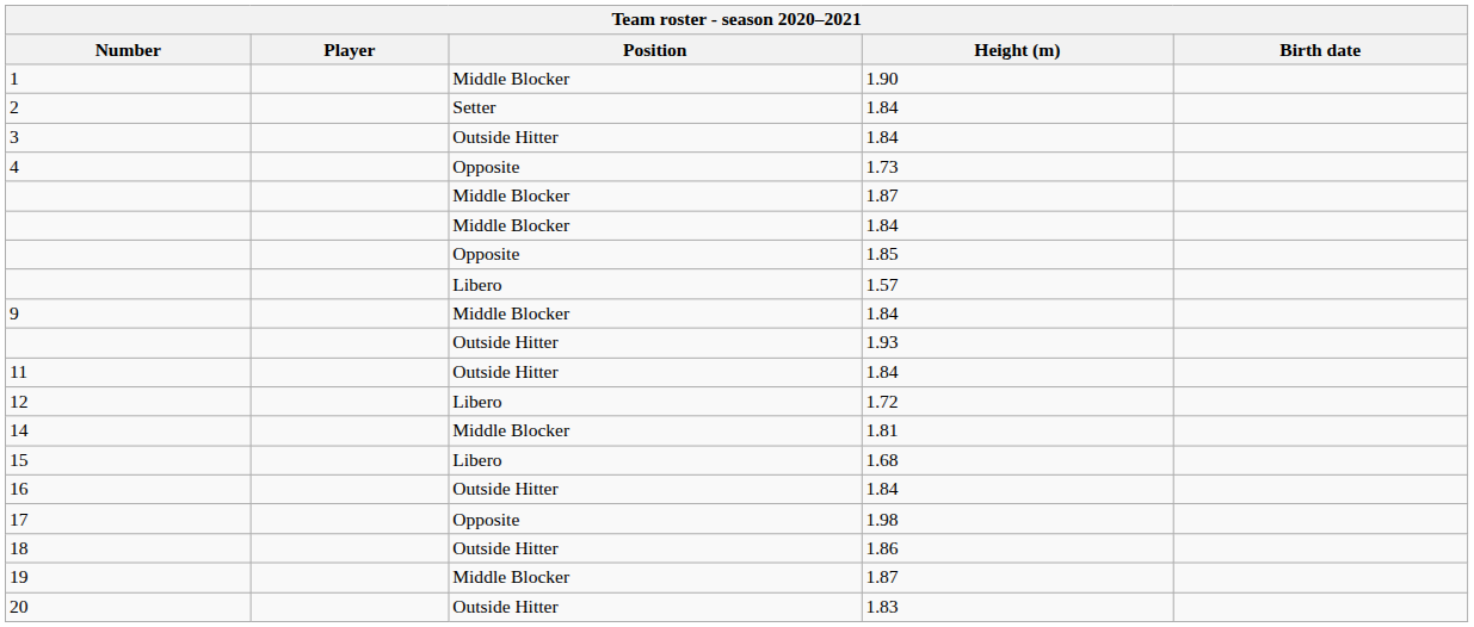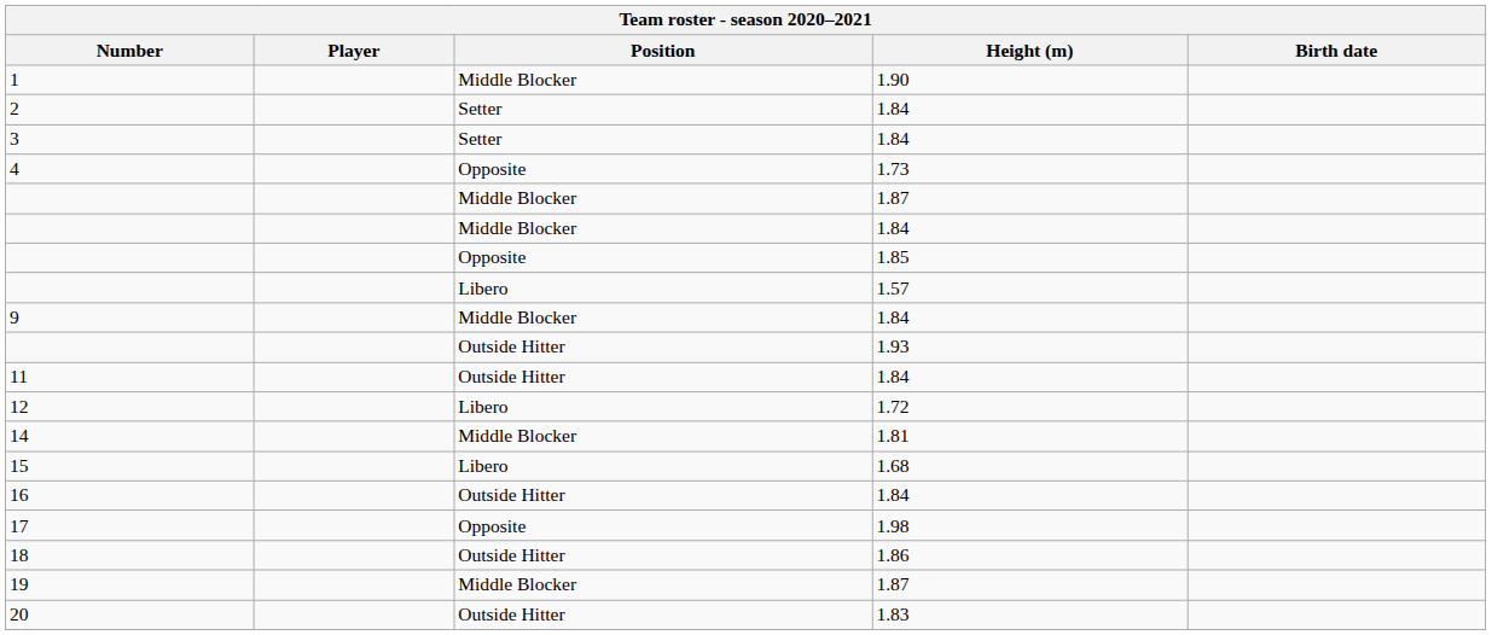3 | Position: Outside Hitter -> Setter
